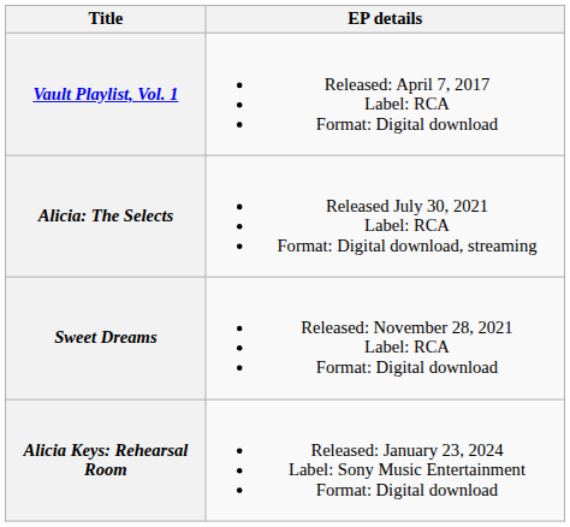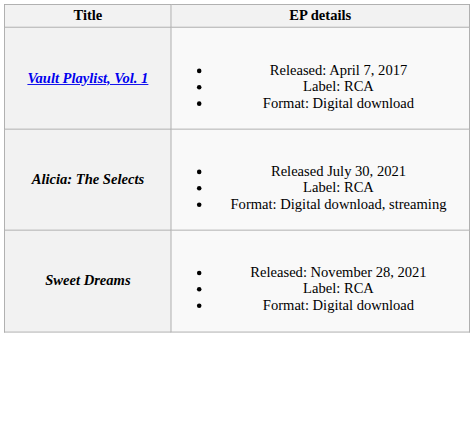- row: Alicia Keys: Rehearsal Room | Released: January 23, 2024 Label: Sony Music Entertainment Format: Digital download
